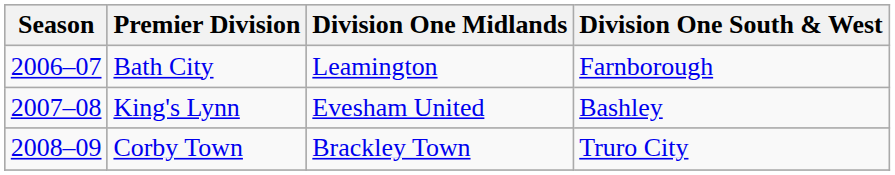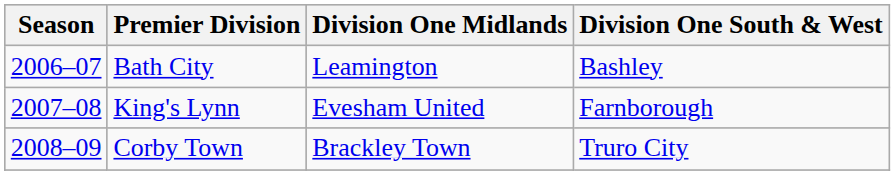Bath City | Division One South & West: Farnborough -> Bashley
King's Lynn | Division One South & West: Bashley -> Farnborough
